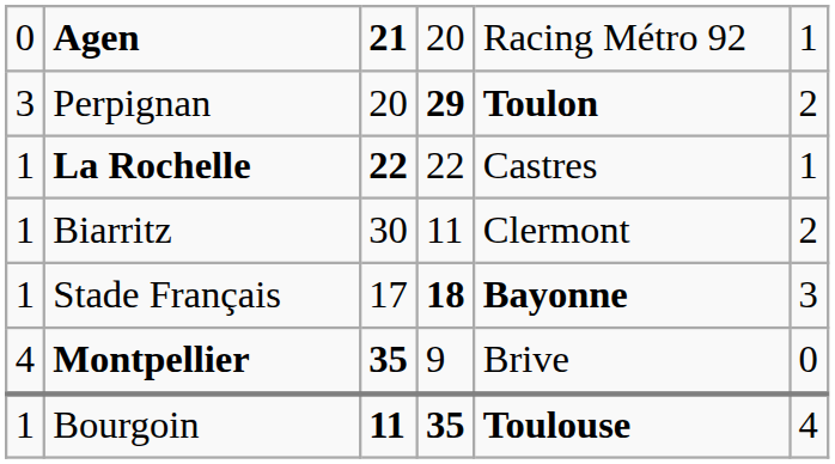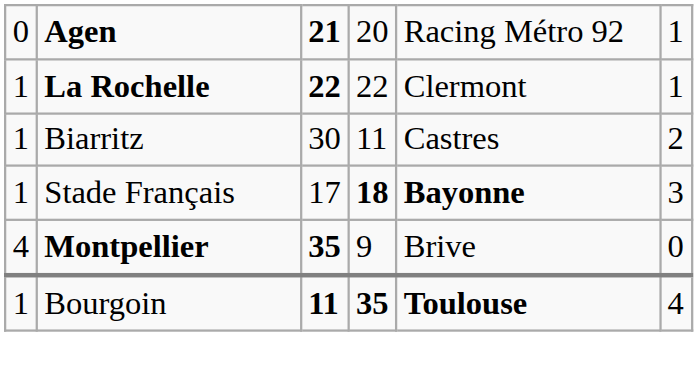- row: 3 | Perpignan | 20 | 29 | Toulon | 2
La Rochelle | column 5: Castres -> Clermont
Biarritz | column 5: Clermont -> Castres
